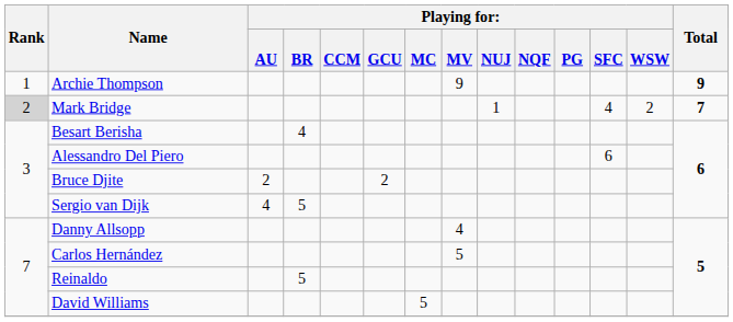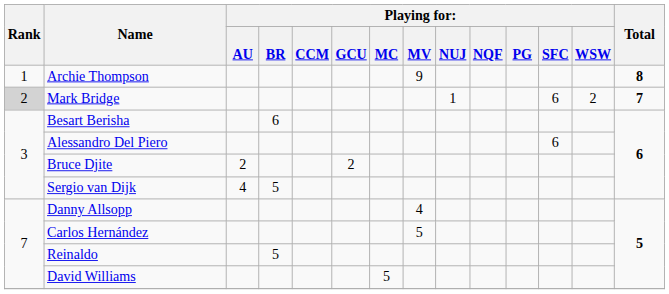Archie Thompson | Total: 9 -> 8
Mark Bridge | column 12: 4 -> 6
Besart Berisha | column 4: 4 -> 6
